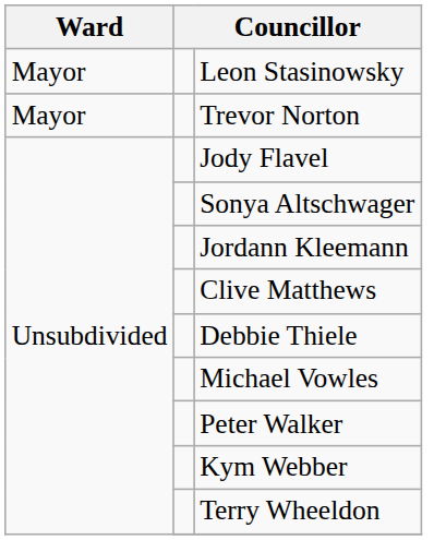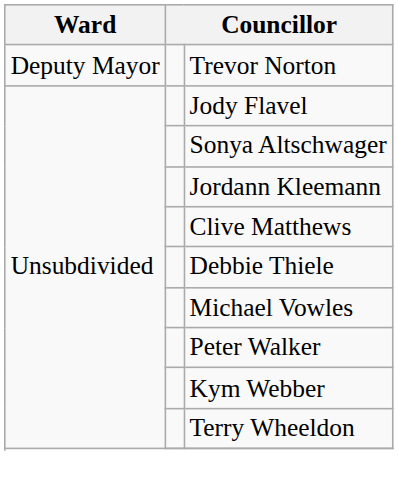- row: Mayor | Leon Stasinowsky
Trevor Norton | Ward: Mayor -> Deputy Mayor
